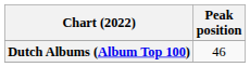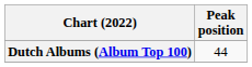Dutch Albums (Album Top 100) | Peak position: 46 -> 44
